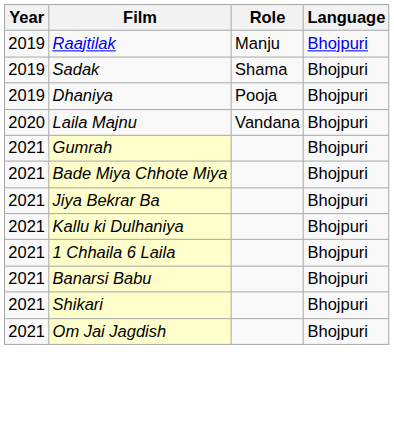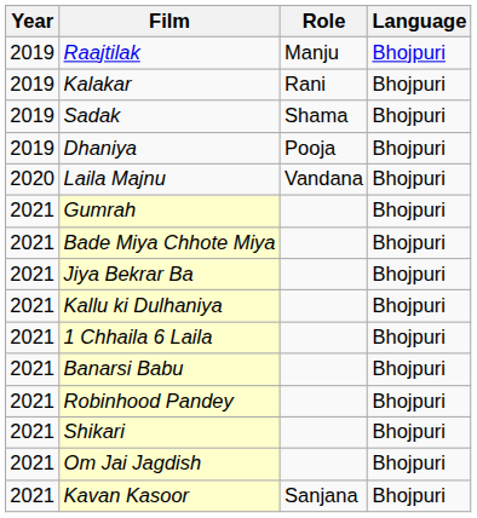+ row: 2019 | Kalakar | Rani | Bhojpuri
+ row: 2021 | Robinhood Pandey | Bhojpuri
+ row: 2021 | Kavan Kasoor | Sanjana | Bhojpuri
